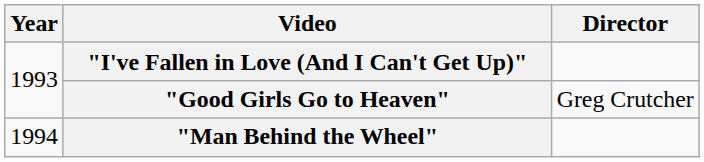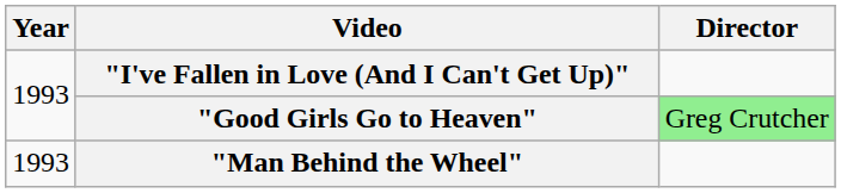"Good Girls Go to Heaven" | Director: no background -> lightgreen background
"Man Behind the Wheel" | Year: 1994 -> 1993
